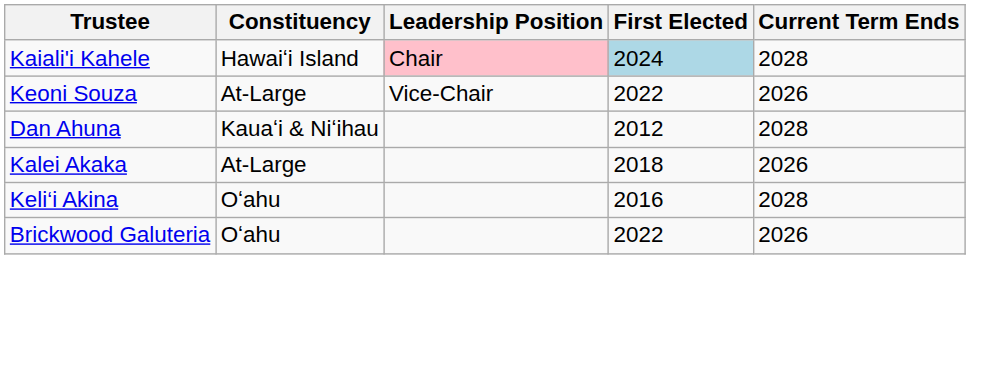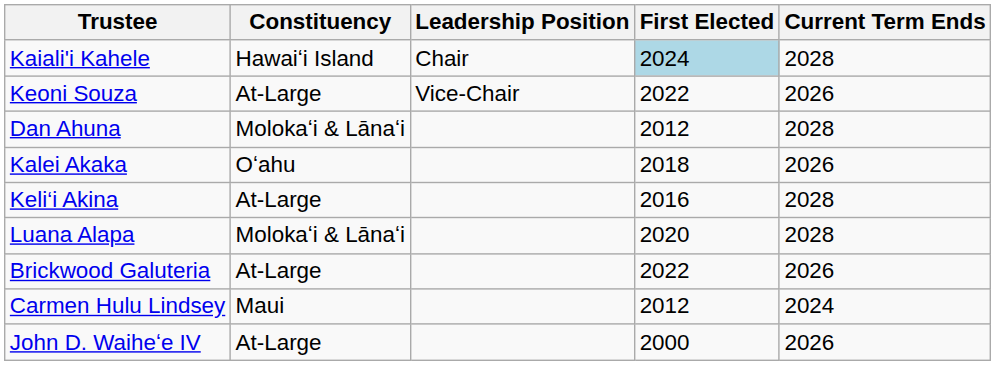Kaiali'i Kahele | Leadership Position: pink background -> no background
Dan Ahuna | Constituency: Kauaʻi & Niʻihau -> Molokaʻi & Lānaʻi
Kalei Akaka | Constituency: At-Large -> Oʻahu
Keli‘i Akina | Constituency: Oʻahu -> At-Large
+ row: Luana Alapa | Molokaʻi & Lānaʻi | 2020 | 2028
Brickwood Galuteria | Constituency: Oʻahu -> At-Large
+ row: Carmen Hulu Lindsey | Maui | 2012 | 2024
+ row: John D. Waiheʻe IV | At-Large | 2000 | 2026
